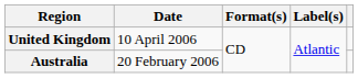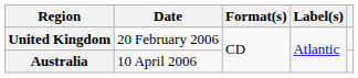United Kingdom | Date: 10 April 2006 -> 20 February 2006
Australia | Date: 20 February 2006 -> 10 April 2006
